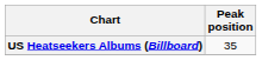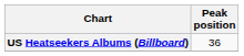US Heatseekers Albums (Billboard) | Peak position: 35 -> 36
